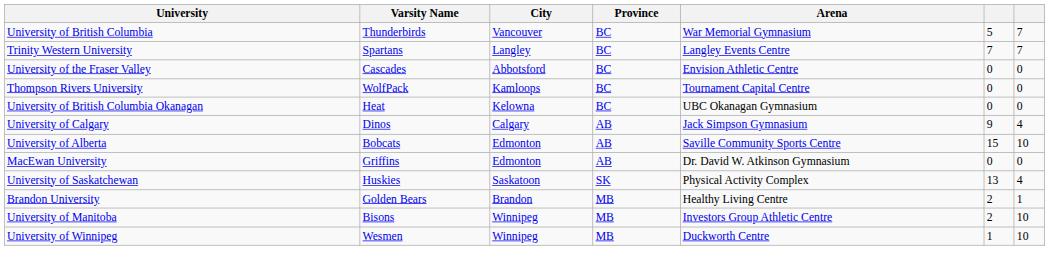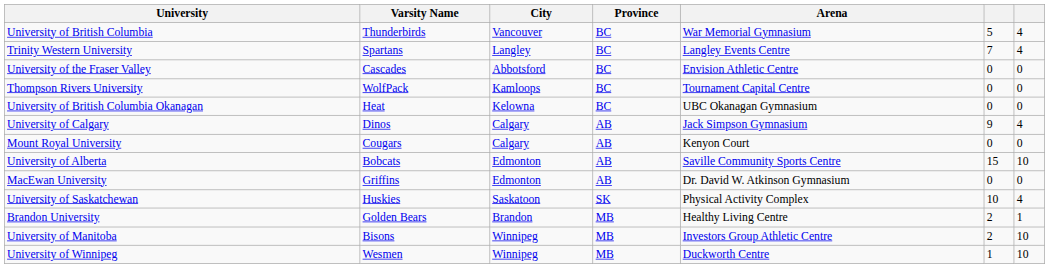University of British Columbia | column 7: 7 -> 4
Trinity Western University | column 7: 7 -> 4
+ row: Mount Royal University | Cougars | Calgary | AB | Kenyon Court | 0 | 0
University of Saskatchewan | column 6: 13 -> 10
